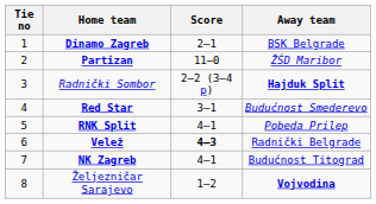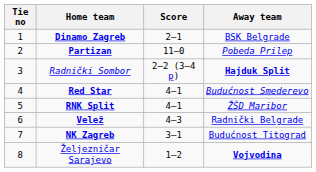Partizan | Away team: ŽŠD Maribor -> Pobeda Prilep
Red Star | Score: 3–1 -> 4–1
RNK Split | Away team: Pobeda Prilep -> ŽŠD Maribor
Velež | Score: bold -> normal
NK Zagreb | Score: 4–1 -> 3–1
